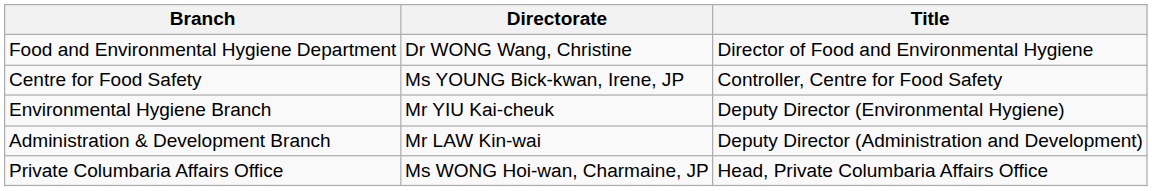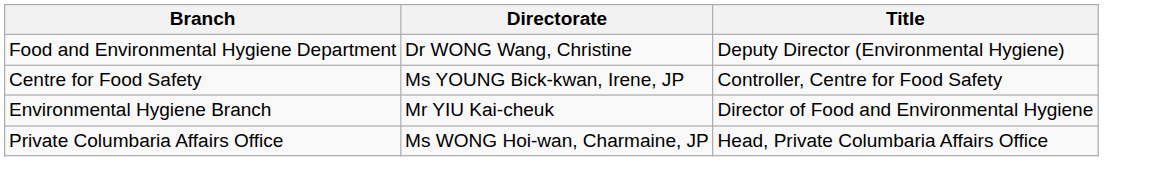Food and Environmental Hygiene Department | Title: Director of Food and Environmental Hygiene -> Deputy Director (Environmental Hygiene)
Environmental Hygiene Branch | Title: Deputy Director (Environmental Hygiene) -> Director of Food and Environmental Hygiene
- row: Administration & Development Branch | Mr LAW Kin-wai | Deputy Director (Administration and Development)
